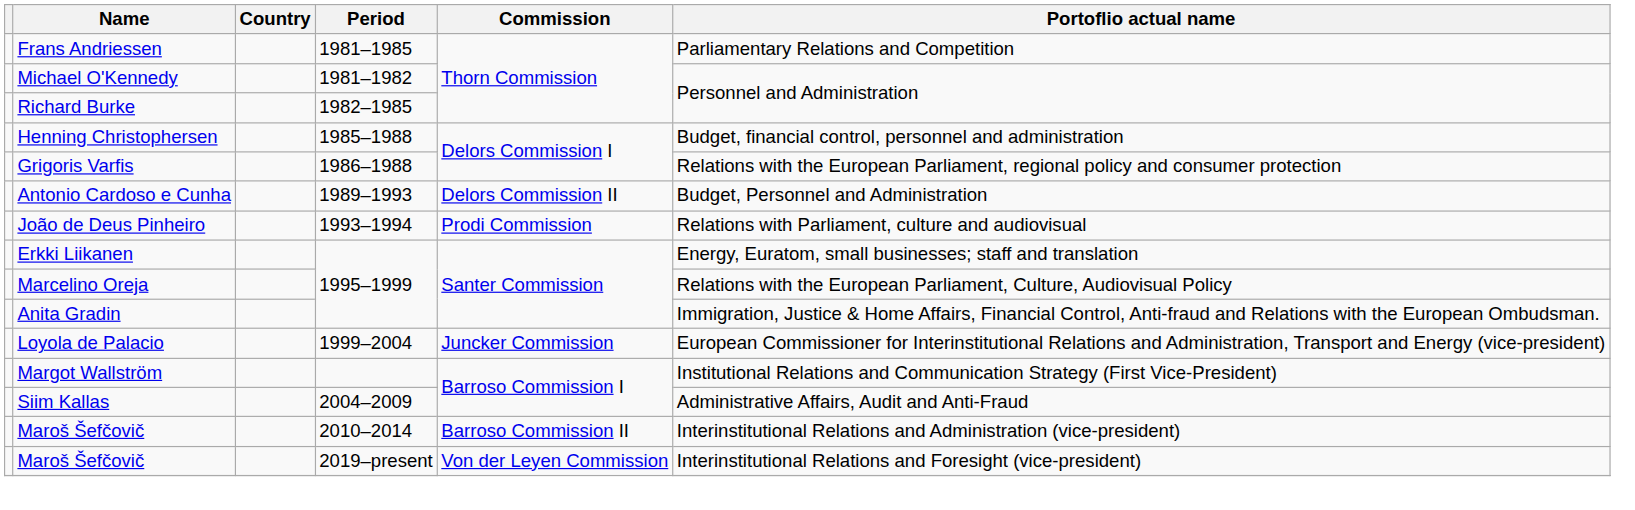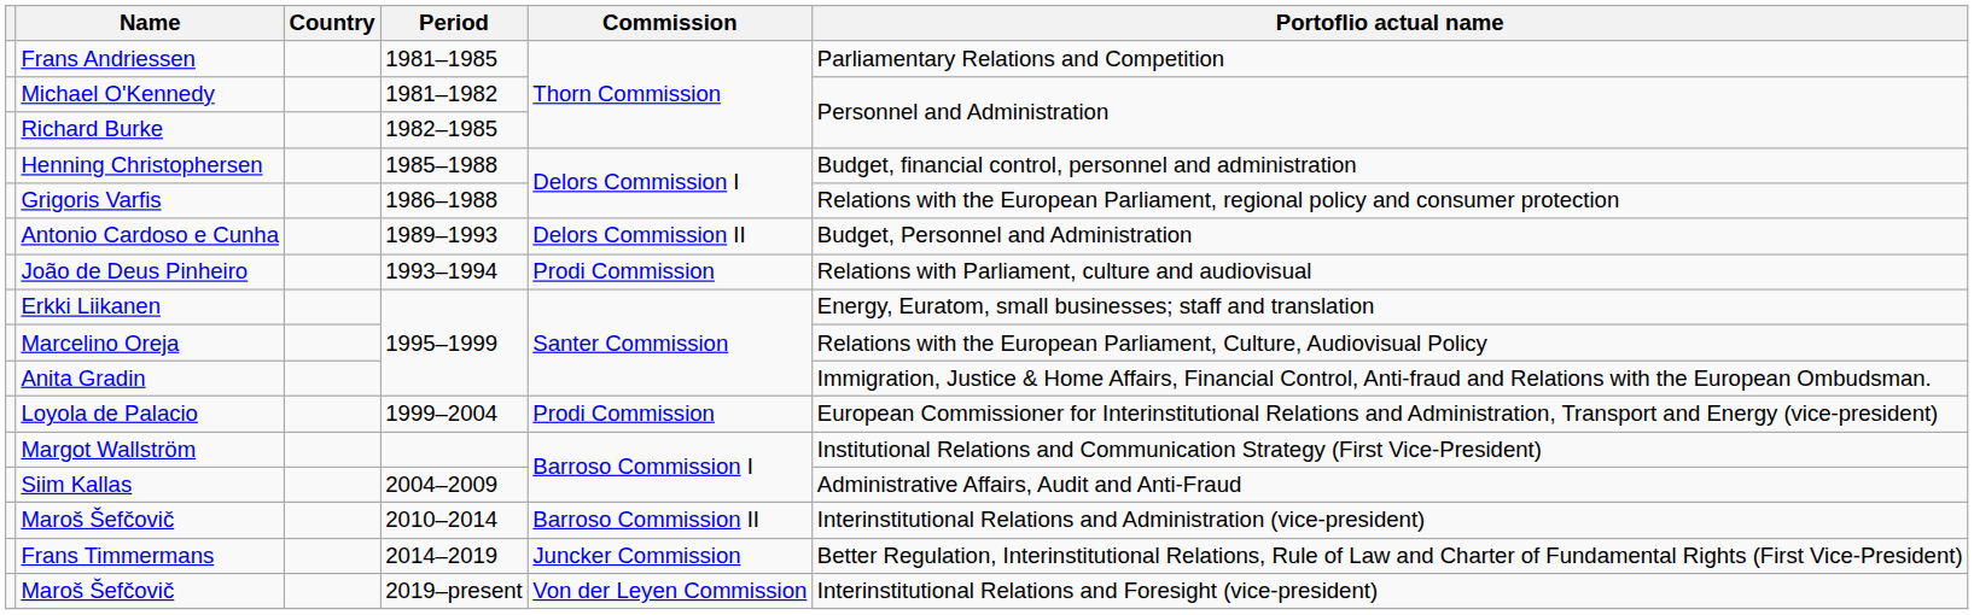Loyola de Palacio | Commission: Juncker Commission -> Prodi Commission
+ row: Frans Timmermans | 2014–2019 | Juncker Commission | Better Regulation, Interinstitutional Relations, Rule of Law and Charter of Fundamental Rights (First Vice-President)
